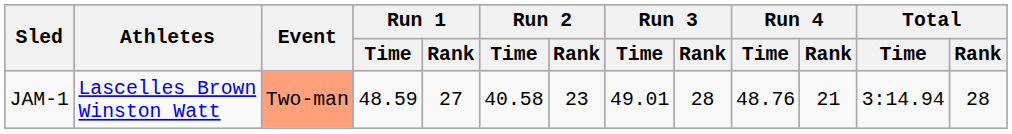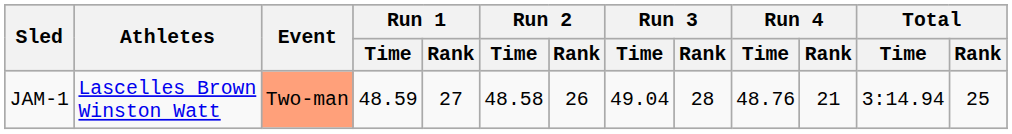JAM-1 | Run 2 / Time: 40.58 -> 48.58
JAM-1 | Run 2 / Rank: 23 -> 26
JAM-1 | Run 3 / Time: 49.01 -> 49.04
JAM-1 | Total / Rank: 28 -> 25
